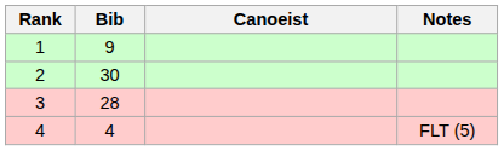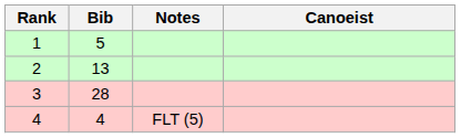columns swapped: Canoeist <-> Notes
1 | Bib: 9 -> 5
2 | Bib: 30 -> 13
